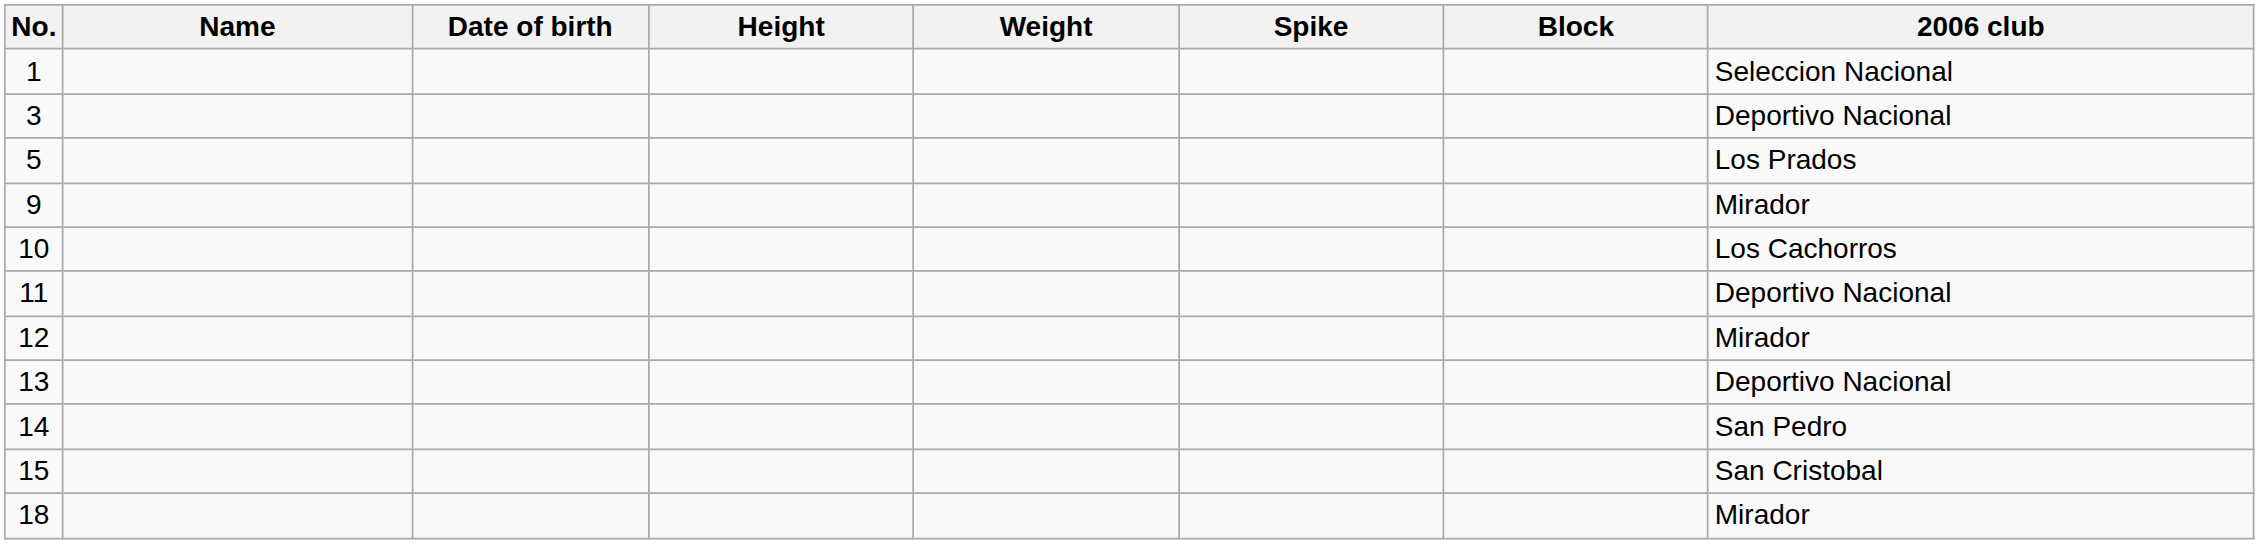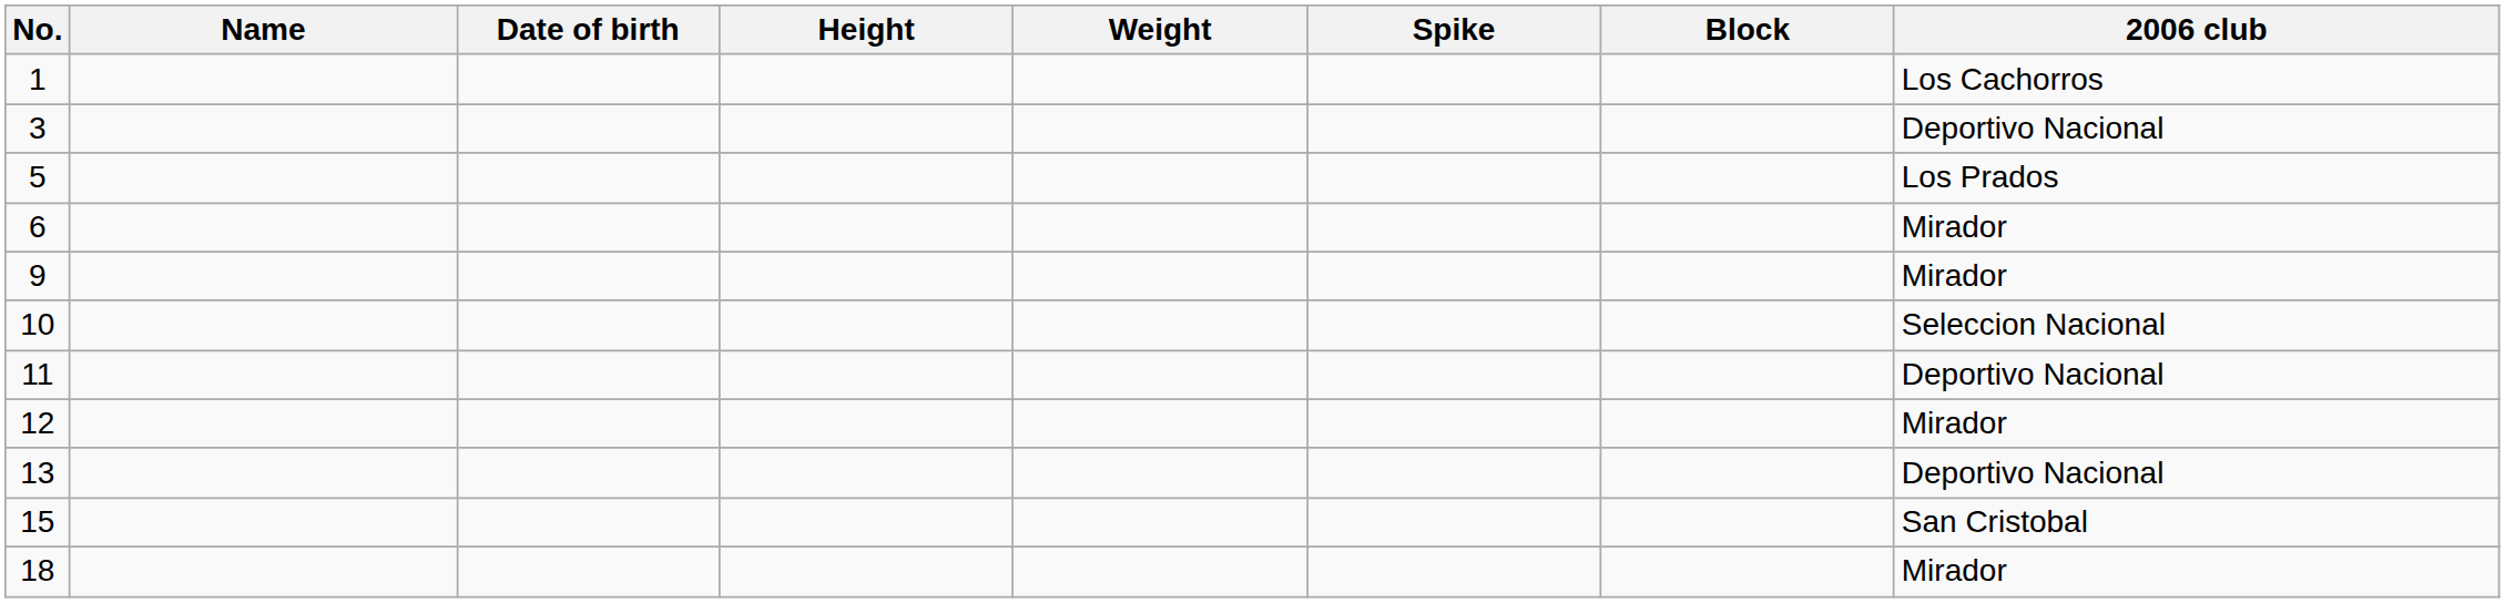1 | 2006 club: Seleccion Nacional -> Los Cachorros
+ row: 6 | Mirador
10 | 2006 club: Los Cachorros -> Seleccion Nacional
- row: 14 | San Pedro
